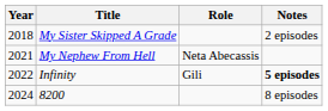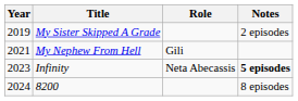My Sister Skipped A Grade | Year: 2018 -> 2019
My Nephew From Hell | Role: Neta Abecassis -> Gili
Infinity | Year: 2022 -> 2023
Infinity | Role: Gili -> Neta Abecassis
